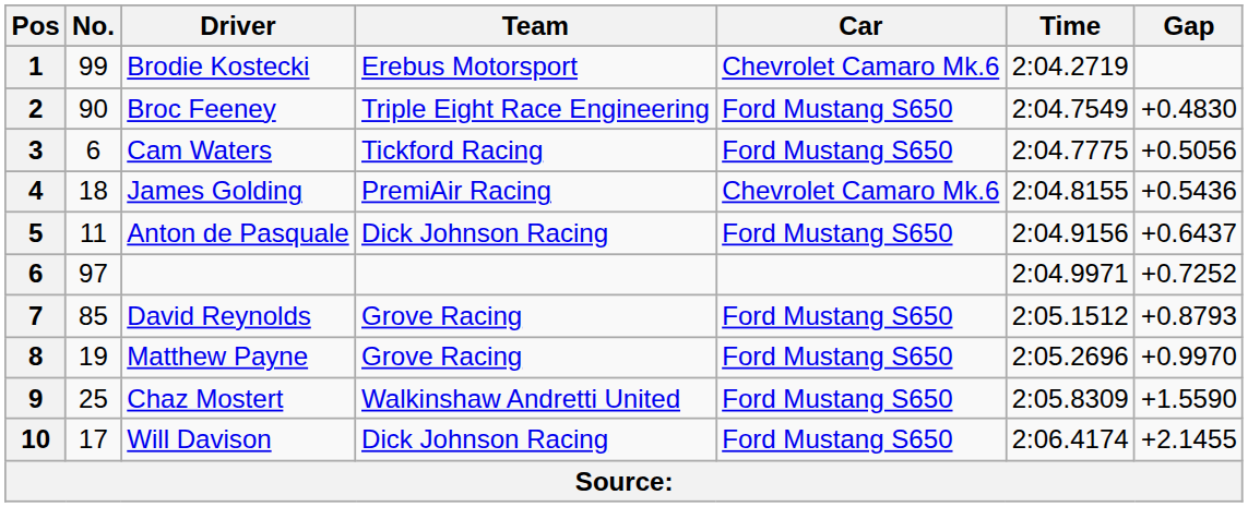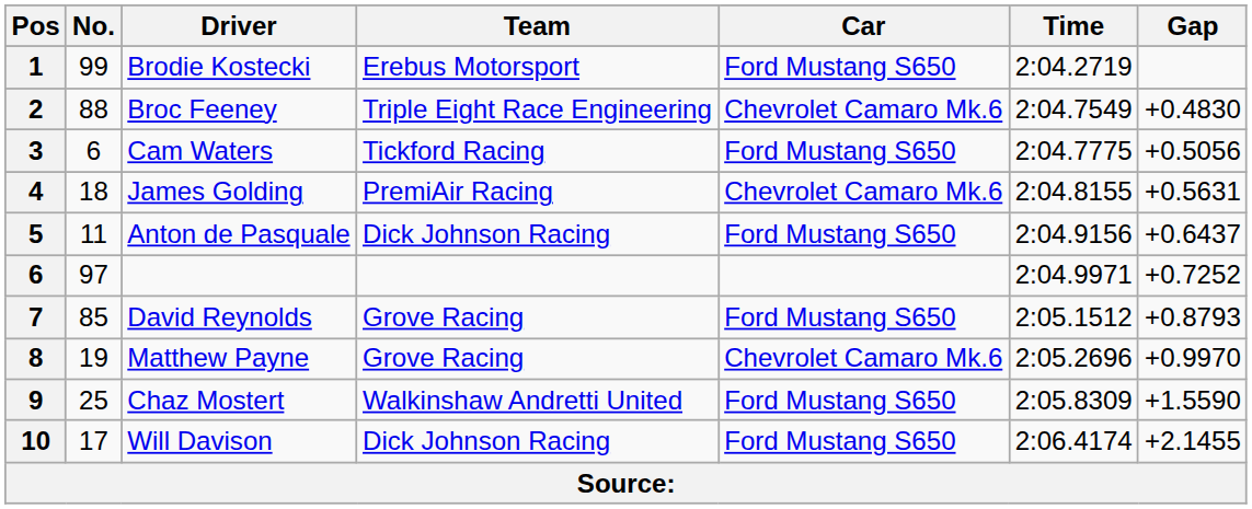1 | Car: Chevrolet Camaro Mk.6 -> Ford Mustang S650
2 | No.: 90 -> 88
2 | Car: Ford Mustang S650 -> Chevrolet Camaro Mk.6
4 | Gap: +0.5436 -> +0.5631
8 | Car: Ford Mustang S650 -> Chevrolet Camaro Mk.6
